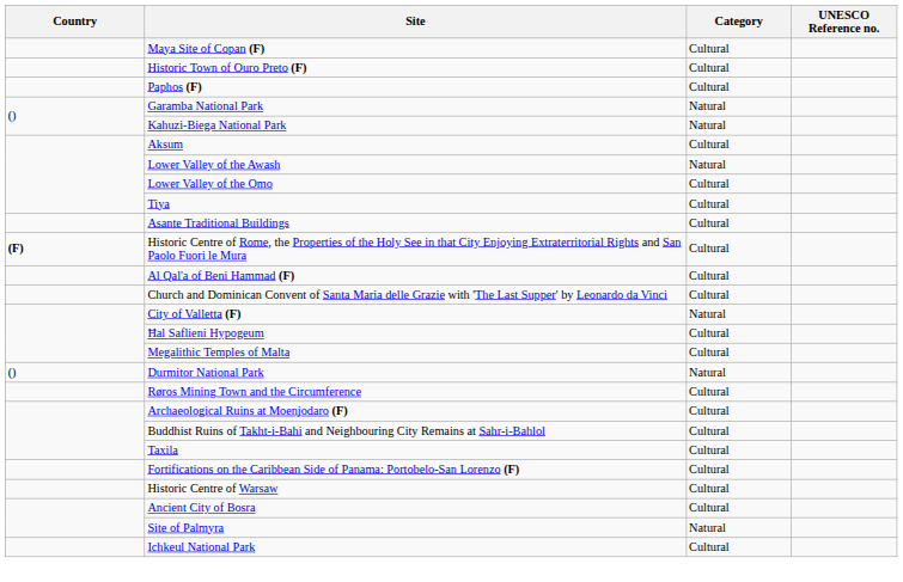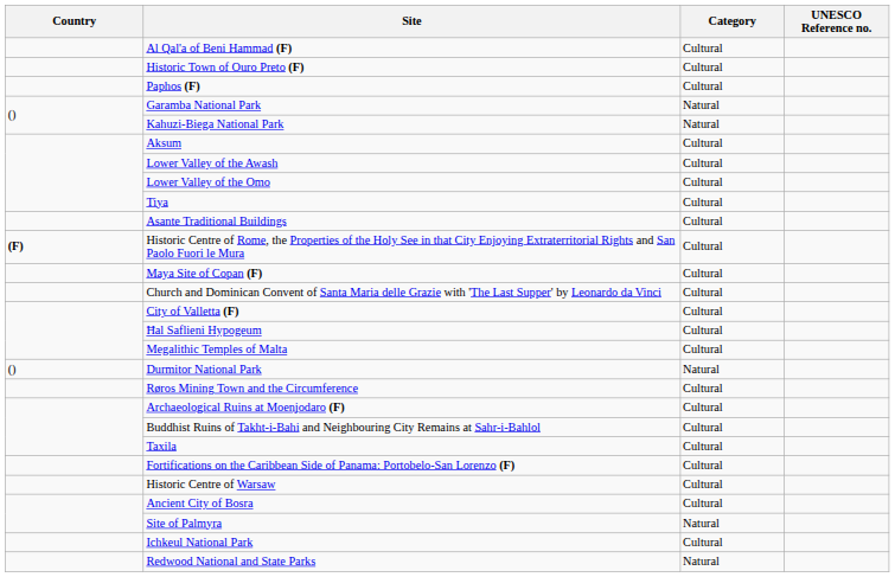rows swapped: Al Qal'a of Beni Hammad (F) <-> Maya Site of Copan (F)
Lower Valley of the Awash | Category: Natural -> Cultural
City of Valletta (F) | Category: Natural -> Cultural
+ row: Redwood National and State Parks | Natural
